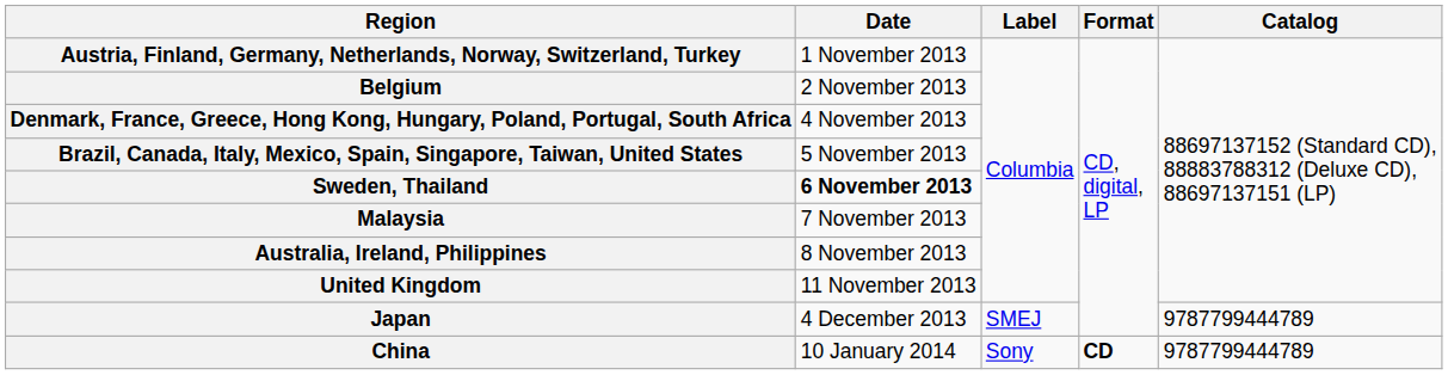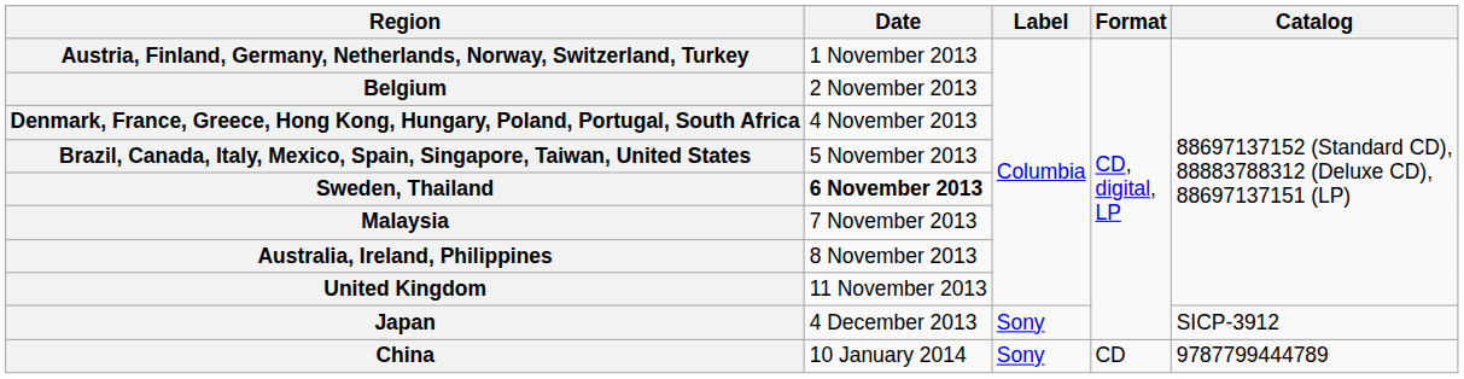Japan | Label: SMEJ -> Sony
Japan | Catalog: 9787799444789 -> SICP-3912
China | Format: bold -> normal
